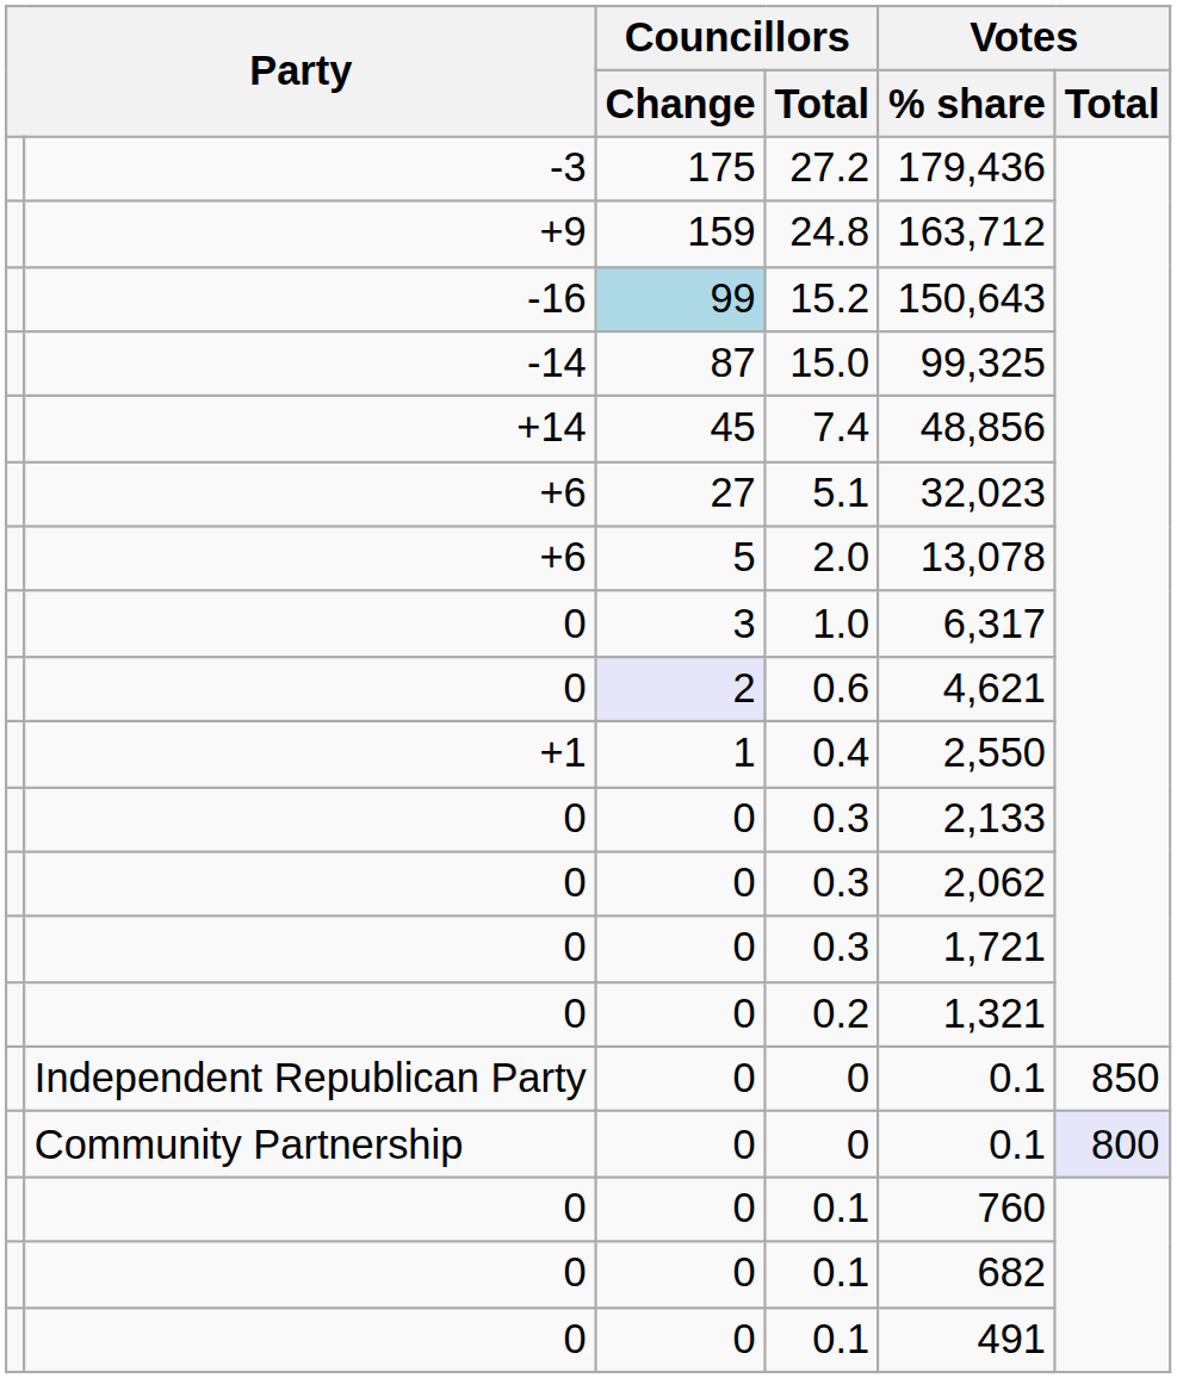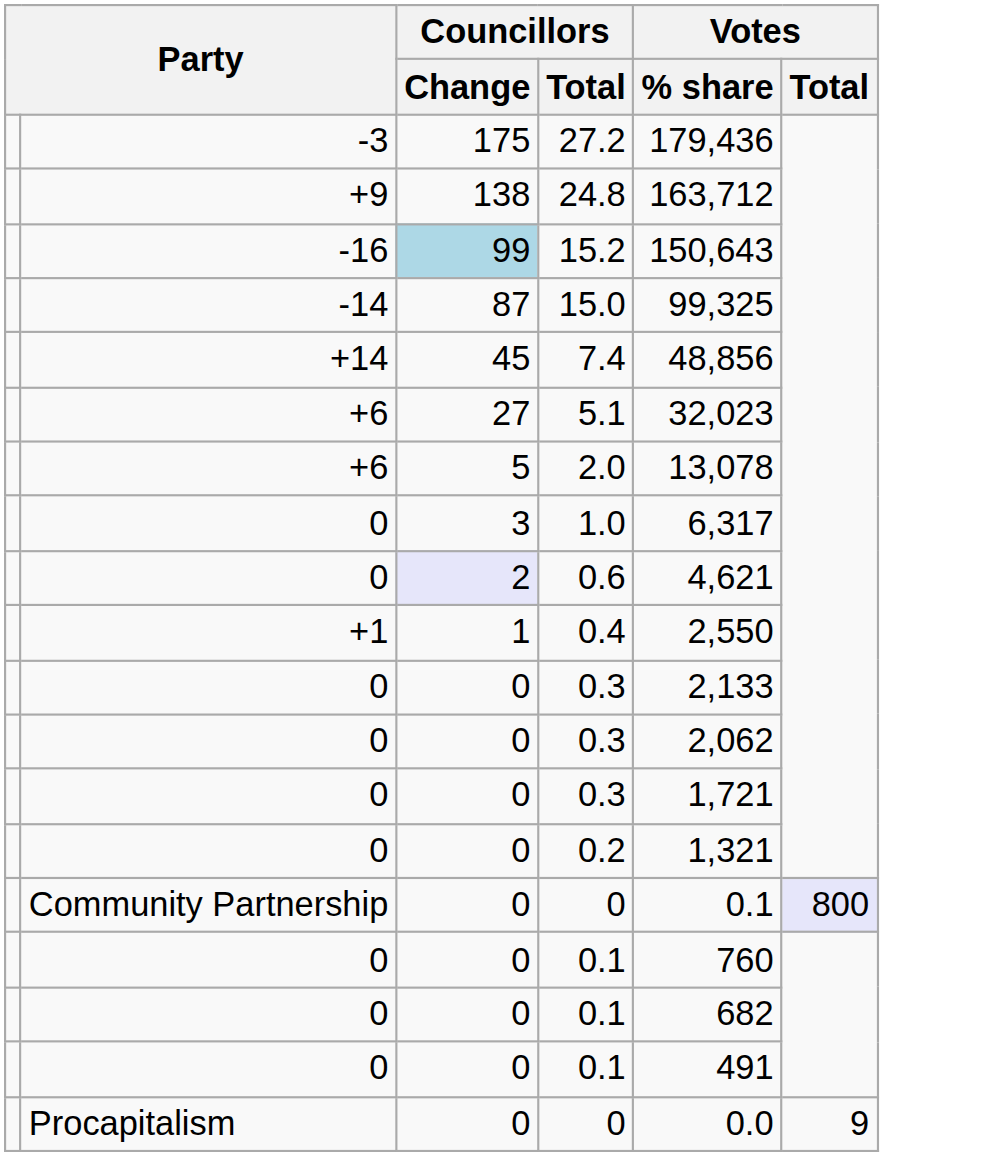24.8 | Councillors / Change: 159 -> 138
- row: Independent Republican Party | 0 | 0 | 0.1 | 850
+ row: Procapitalism | 0 | 0 | 0.0 | 9
